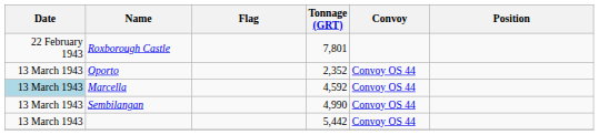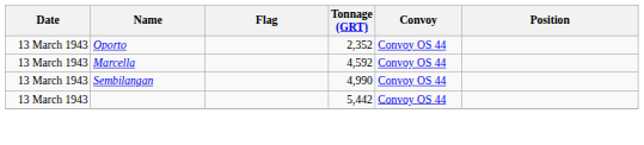- row: 22 February 1943 | Roxborough Castle | 7,801
Marcella | Date: lightblue background -> no background
